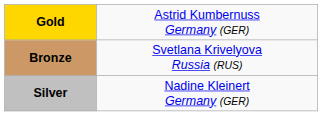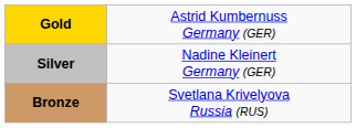rows swapped: Silver <-> Bronze
